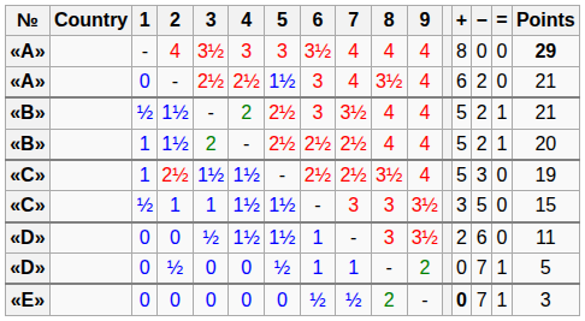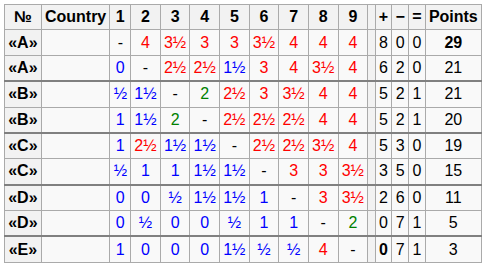«E» / 0 | 1: 0 -> 1
«E» / 0 | 5: 0 -> 1½
«E» / 0 | 8: 2 -> 4
